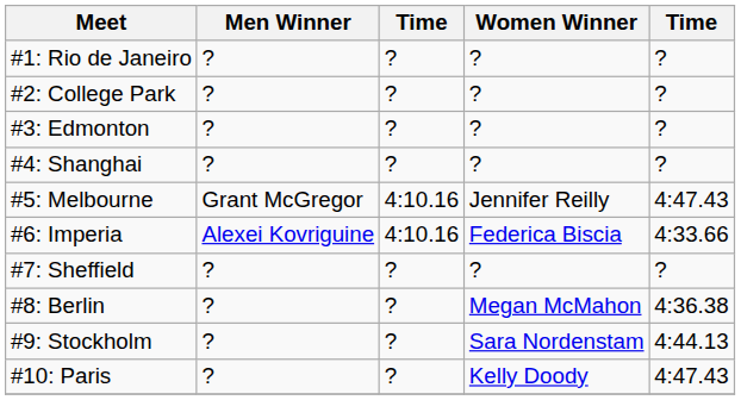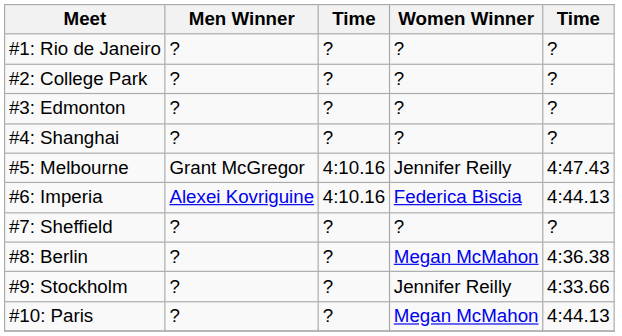#6: Imperia | column 5: 4:33.66 -> 4:44.13
#9: Stockholm | Women Winner: Sara Nordenstam -> Jennifer Reilly
#9: Stockholm | column 5: 4:44.13 -> 4:33.66
#10: Paris | Women Winner: Kelly Doody -> Megan McMahon
#10: Paris | column 5: 4:47.43 -> 4:44.13
